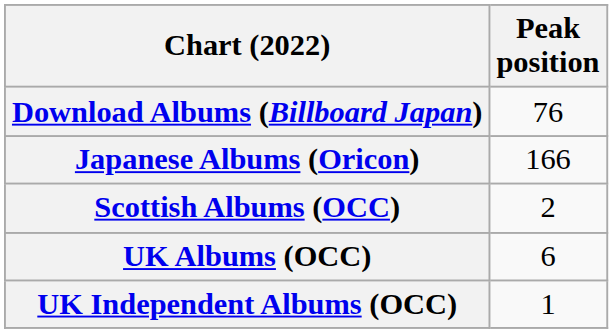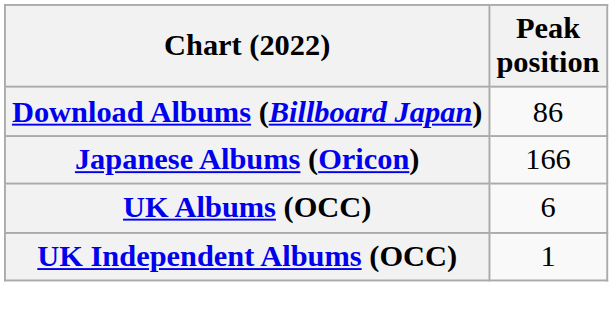Download Albums (Billboard Japan) | Peak position: 76 -> 86
- row: Scottish Albums (OCC) | 2
